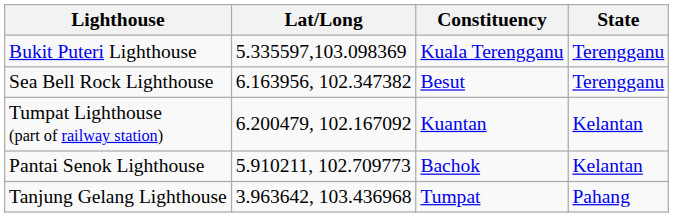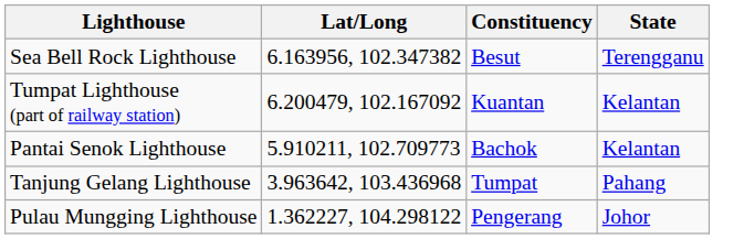- row: Bukit Puteri Lighthouse | 5.335597,103.098369 | Kuala Terengganu | Terengganu
+ row: Pulau Mungging Lighthouse | 1.362227, 104.298122 | Pengerang | Johor
